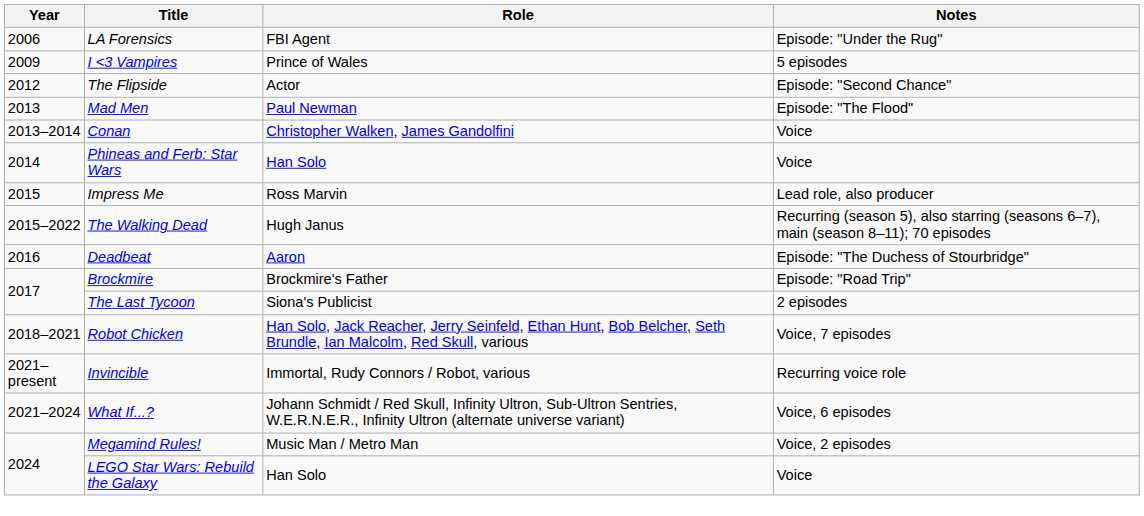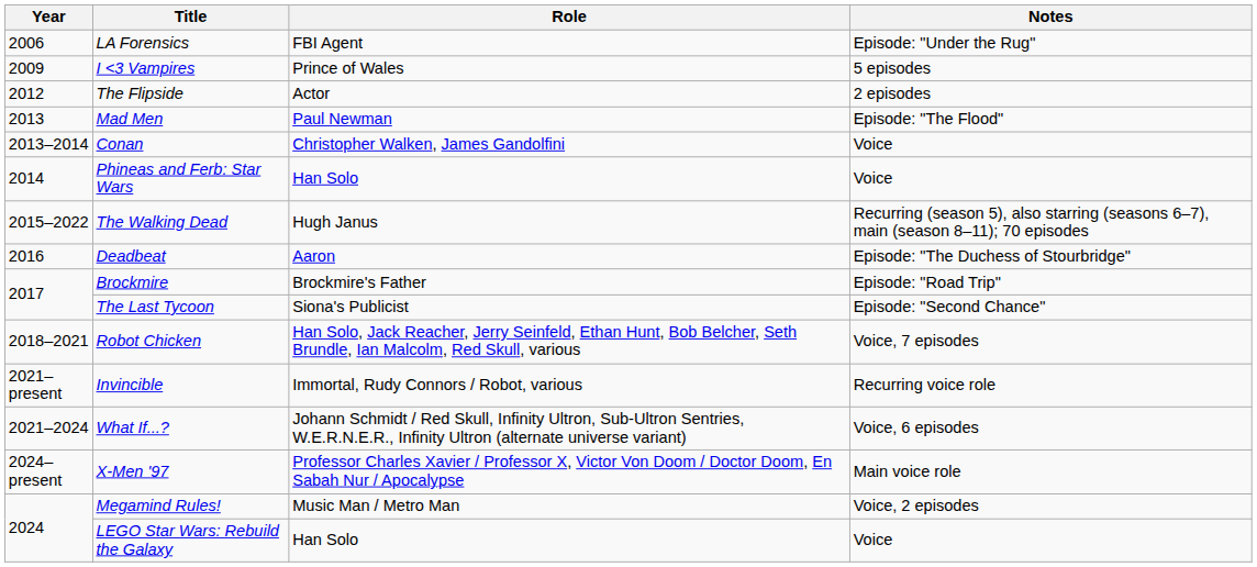The Flipside | Notes: Episode: "Second Chance" -> 2 episodes
- row: 2015 | Impress Me | Ross Marvin | Lead role, also producer
The Last Tycoon | Notes: 2 episodes -> Episode: "Second Chance"
+ row: 2024–present | X-Men '97 | Professor Charles Xavier / Professor X, Victor Von Doom / Doctor Doom, En Sabah Nur / Apocalypse | Main voice role
